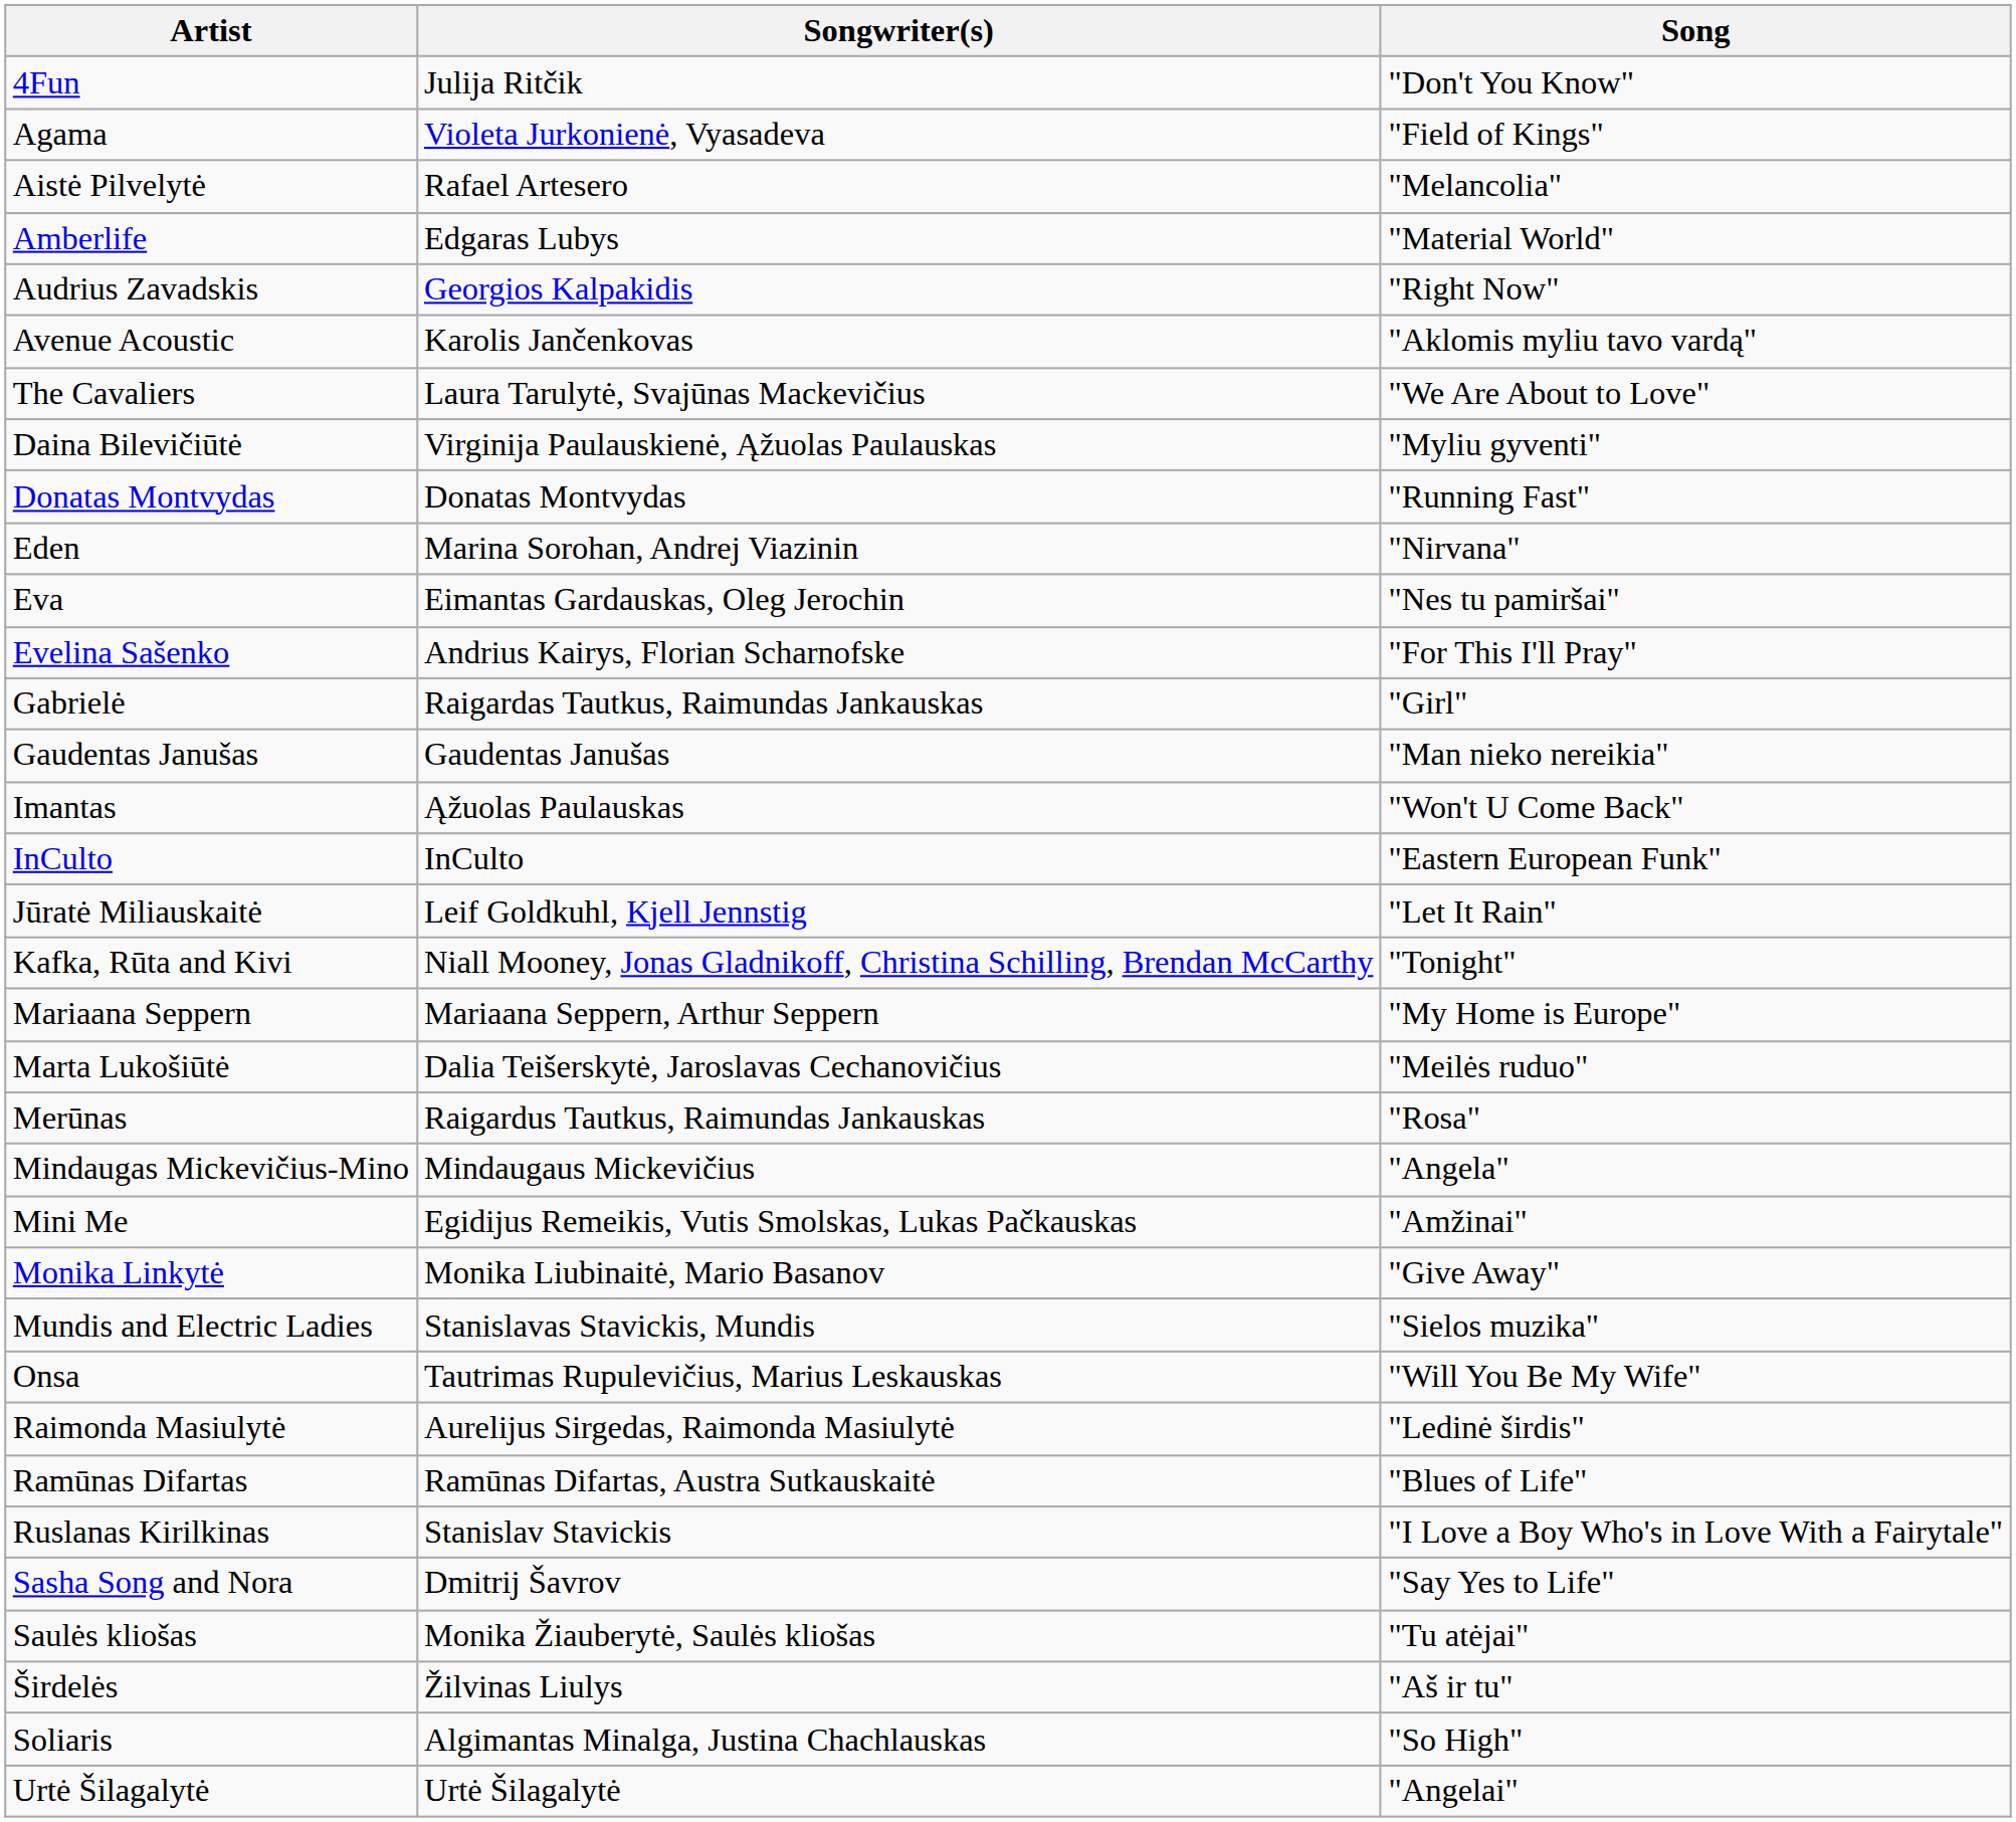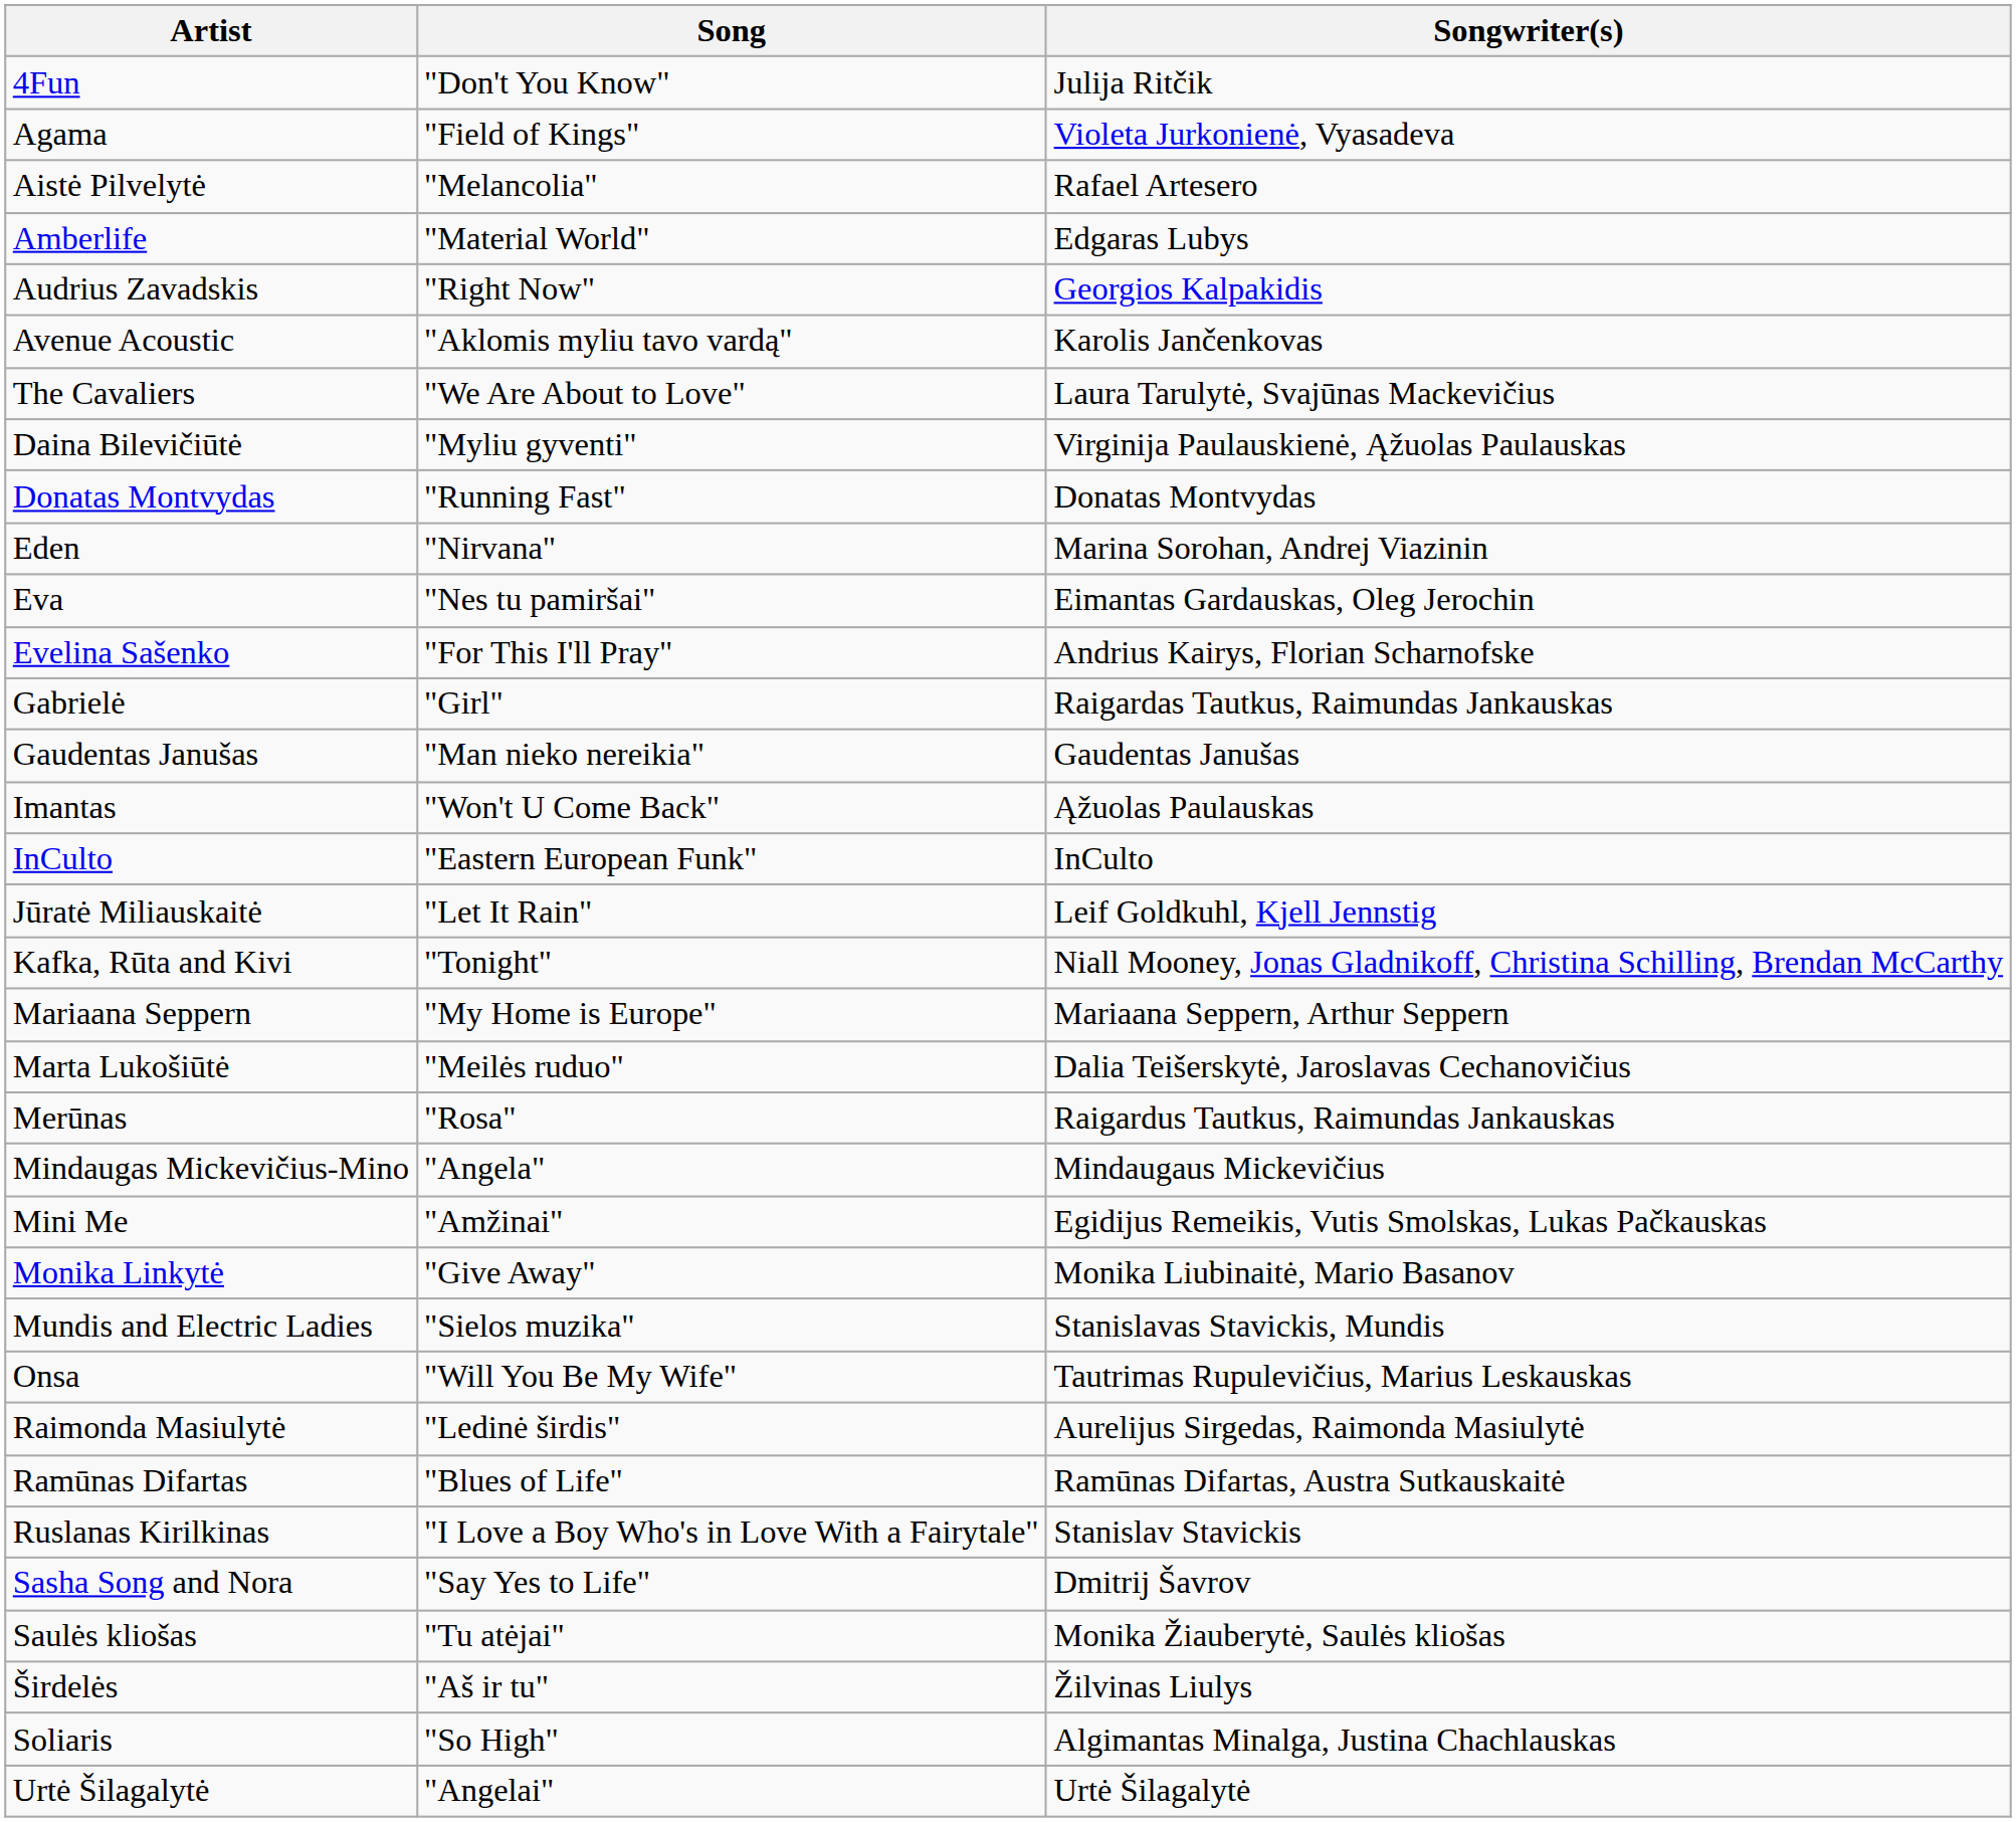columns swapped: Song <-> Songwriter(s)
